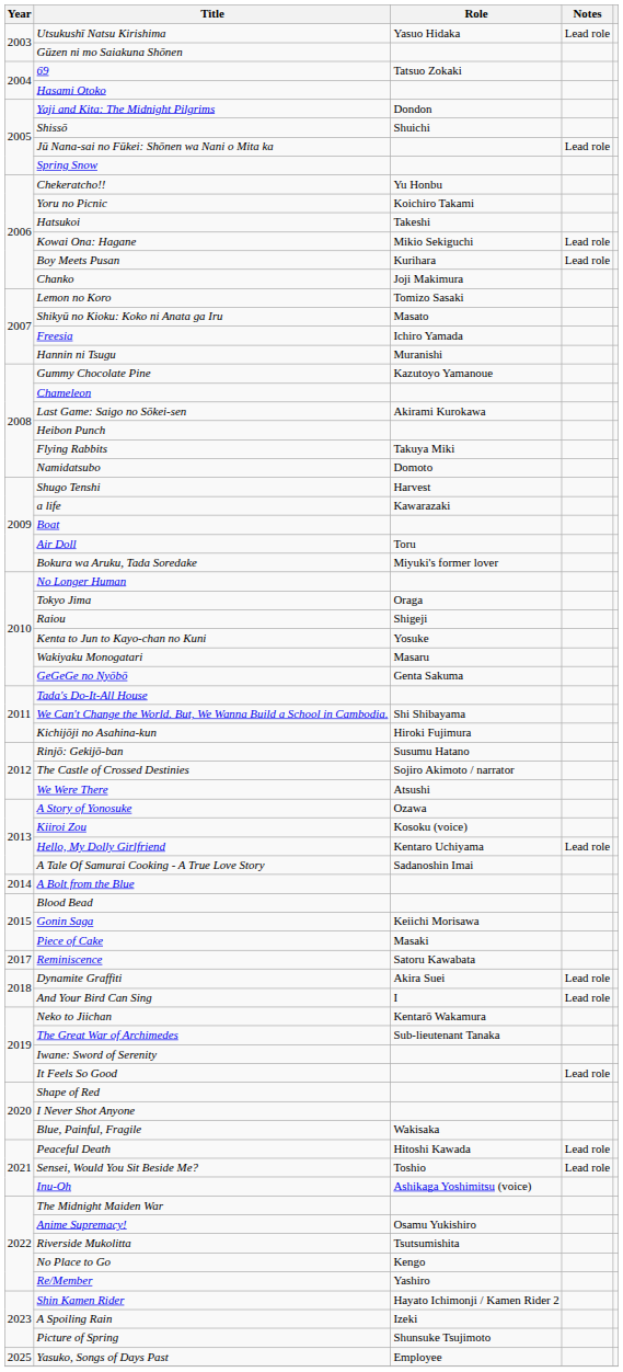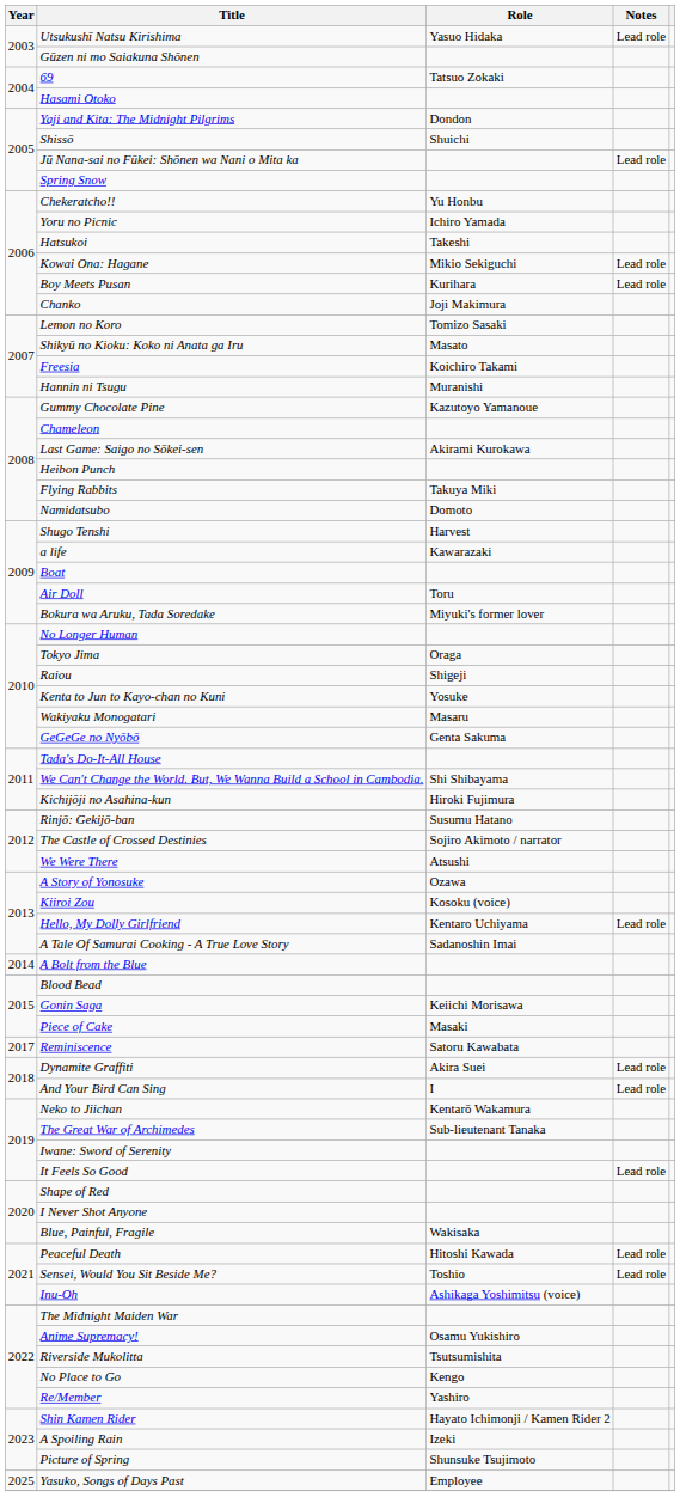Yoru no Picnic | Role: Koichiro Takami -> Ichiro Yamada
Freesia | Role: Ichiro Yamada -> Koichiro Takami
